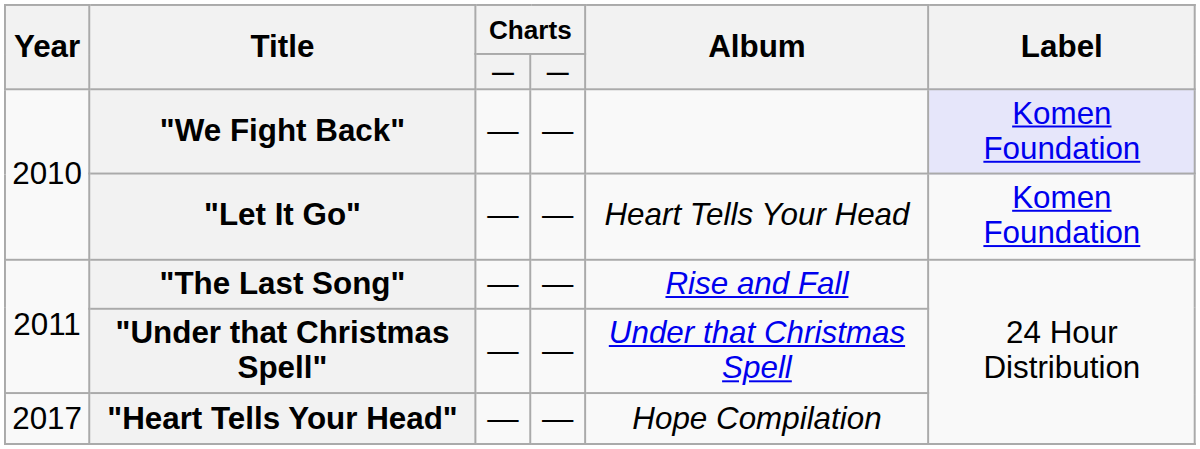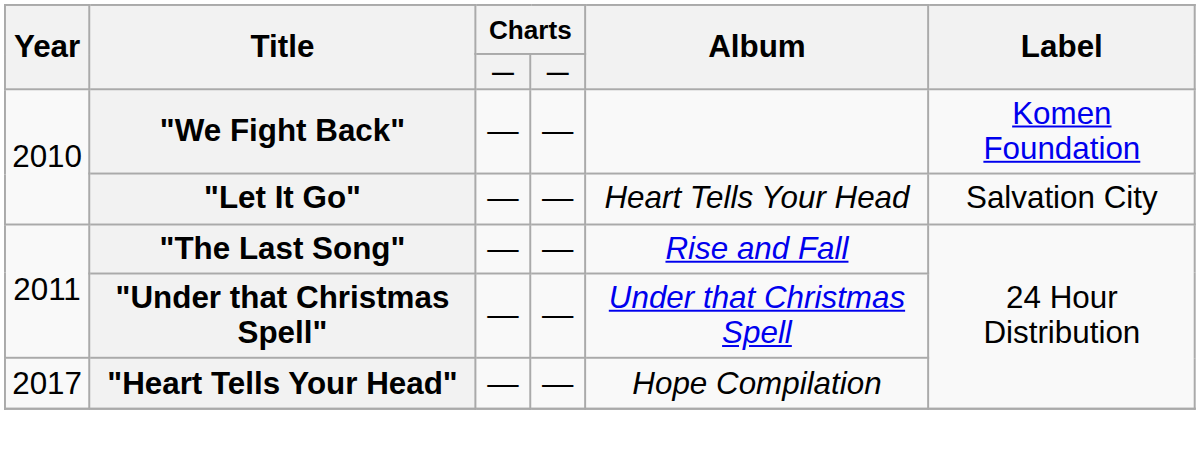"We Fight Back" | Label: lavender background -> no background
"Let It Go" | Label: Komen Foundation -> Salvation City
